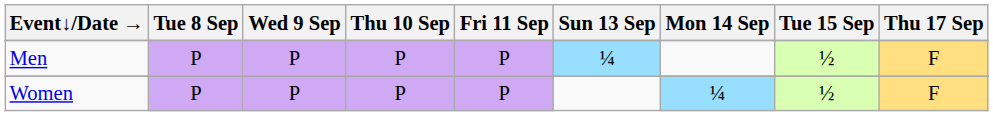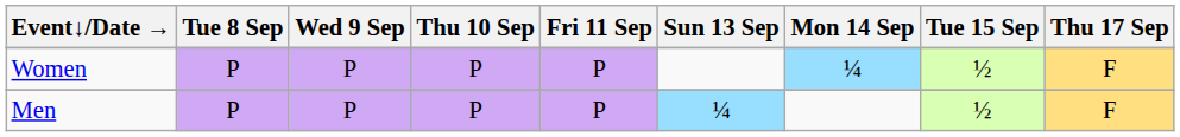rows swapped: Men <-> Women
